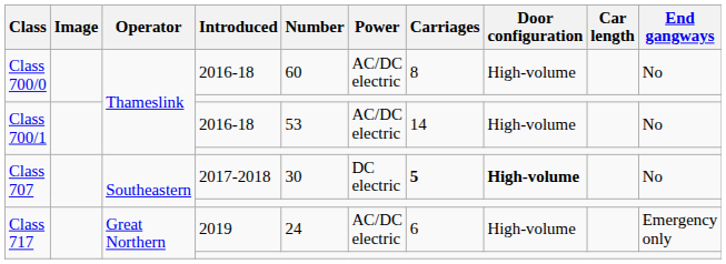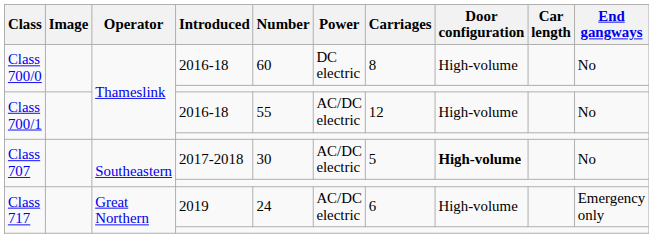Class 700/0 / 2016-18 | Power: AC/DC electric -> DC electric
Class 700/1 / 2016-18 | Number: 53 -> 55
Class 700/1 / 2016-18 | Carriages: 14 -> 12
Class 707 / 2017-2018 | Power: DC electric -> AC/DC electric
Class 707 / 2017-2018 | Carriages: bold -> normal
